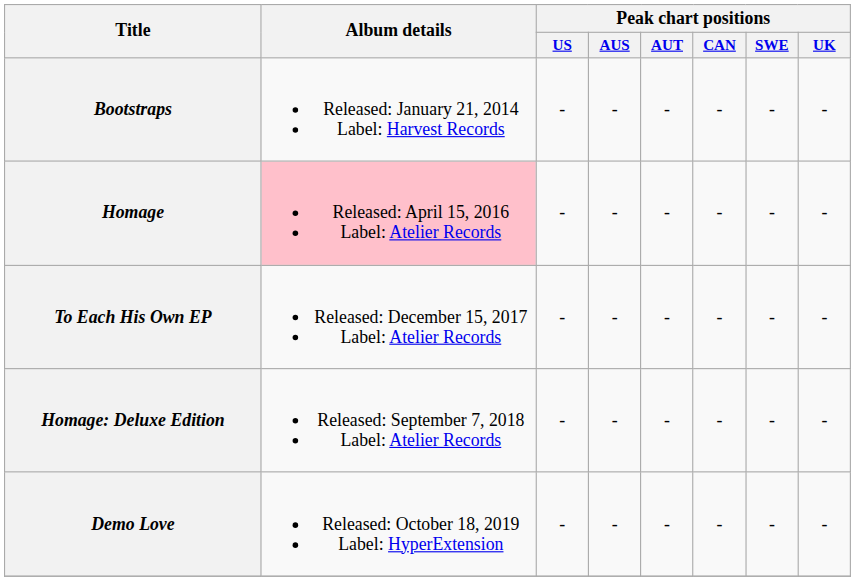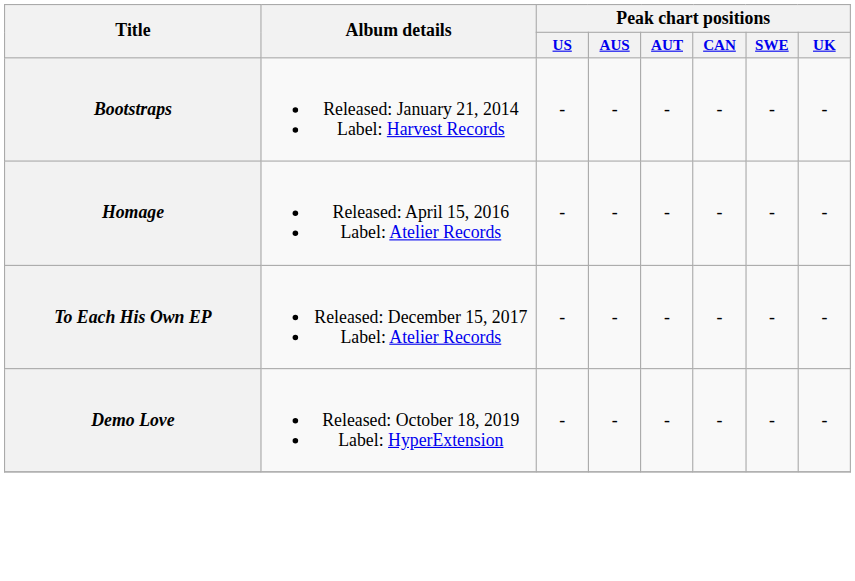Homage | Album details: pink background -> no background
- row: Homage: Deluxe Edition | Released: September 7, 2018 Label: Atelier Records | - | - | - | - | - | -
